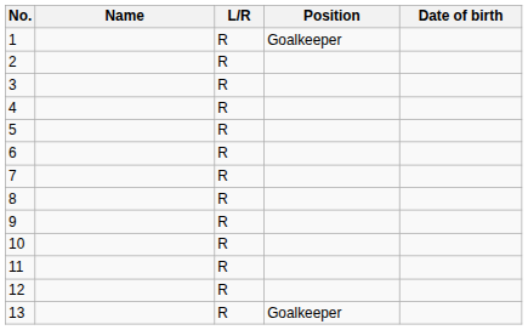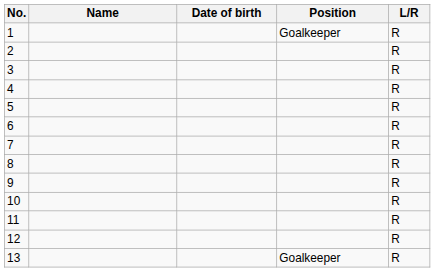columns swapped: Date of birth <-> L/R
